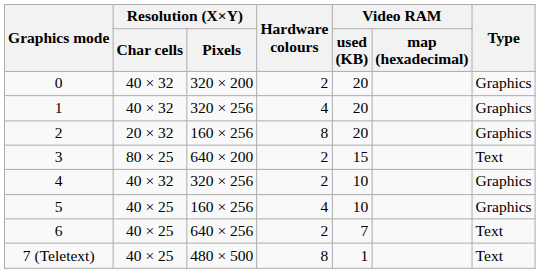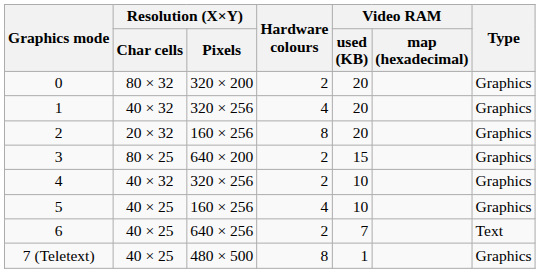0 | Resolution (X×Y) / Char cells: 40 × 32 -> 80 × 32
3 | Type: Text -> Graphics
7 (Teletext) | Type: Text -> Graphics
